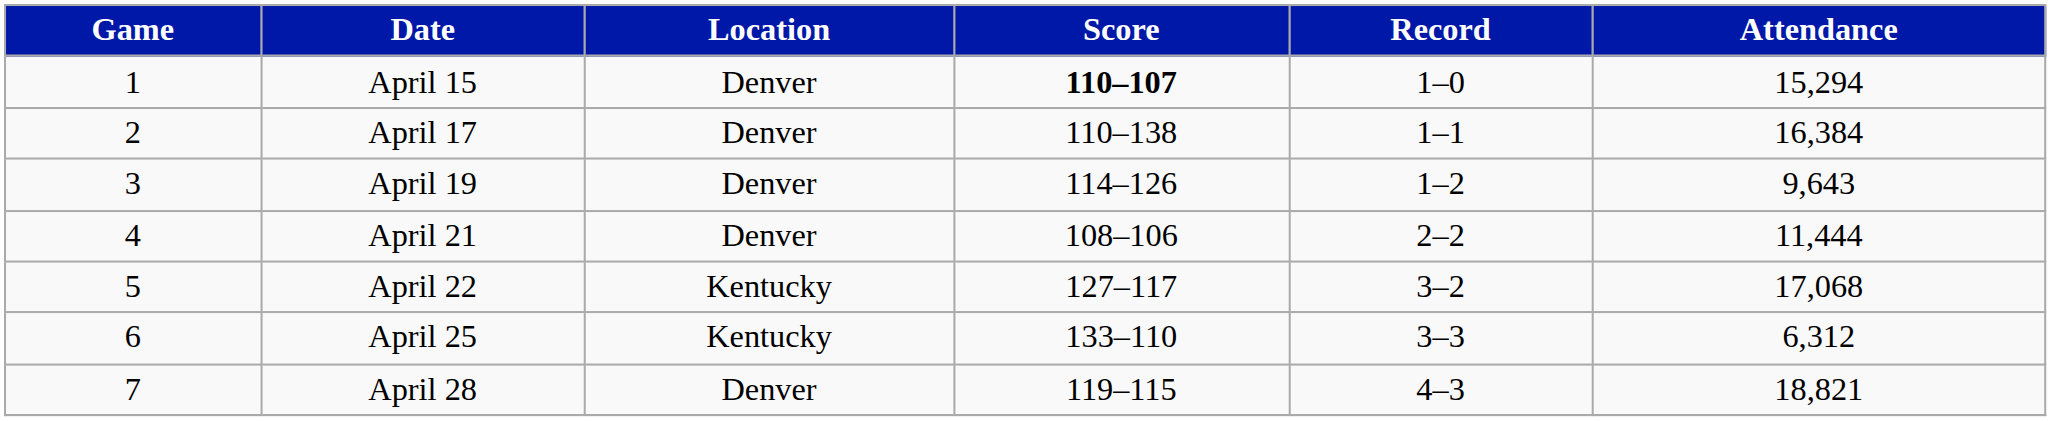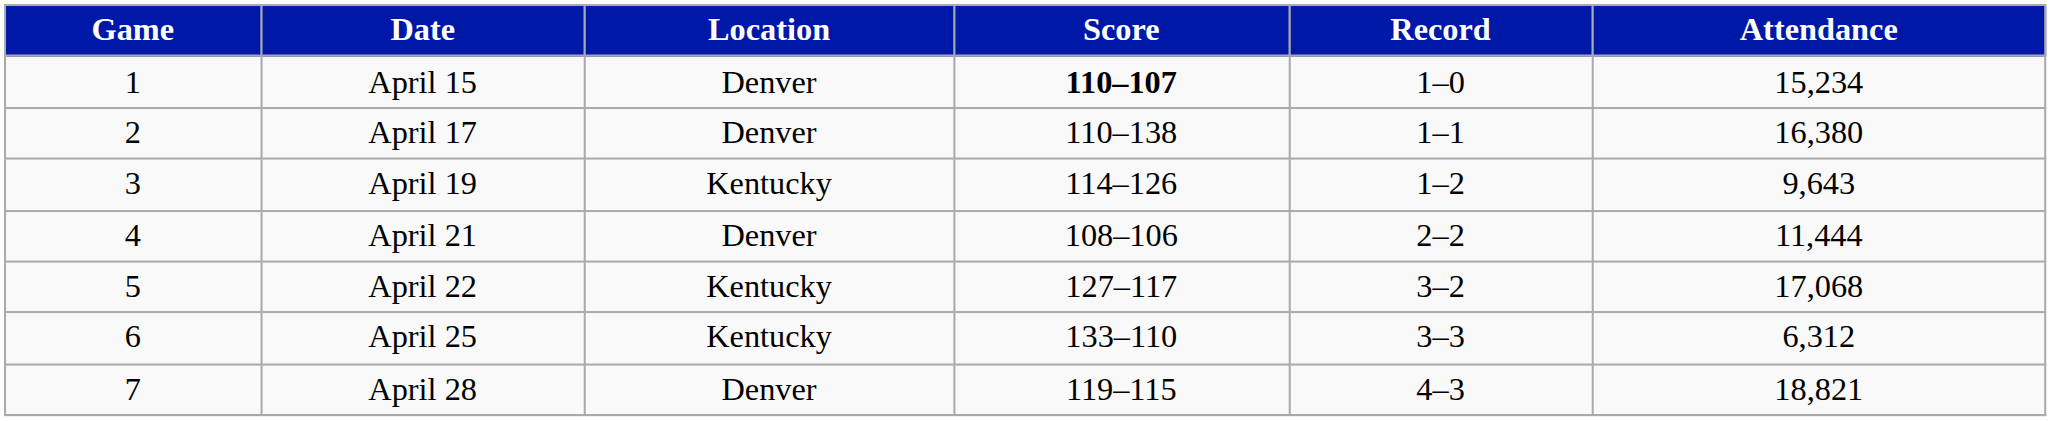April 15 | Attendance: 15,294 -> 15,234
April 17 | Attendance: 16,384 -> 16,380
April 19 | Location: Denver -> Kentucky
